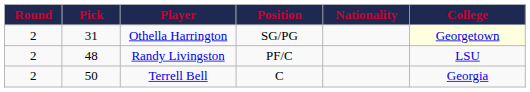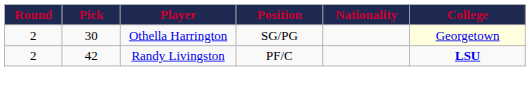Othella Harrington | Pick: 31 -> 30
Randy Livingston | Pick: 48 -> 42
Randy Livingston | College: normal -> bold
- row: 2 | 50 | Terrell Bell | C | Georgia
